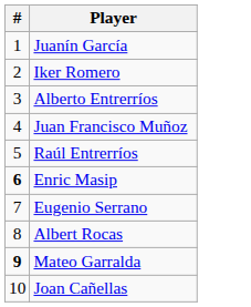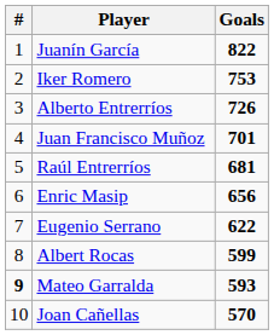+ column: Goals | 822 | 753 | 726 | 701 | 681 | 656 | 622 | 599 | 593 | 570
Enric Masip | #: bold -> normal
